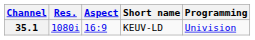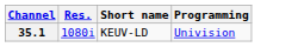- column: Aspect | 16:9
